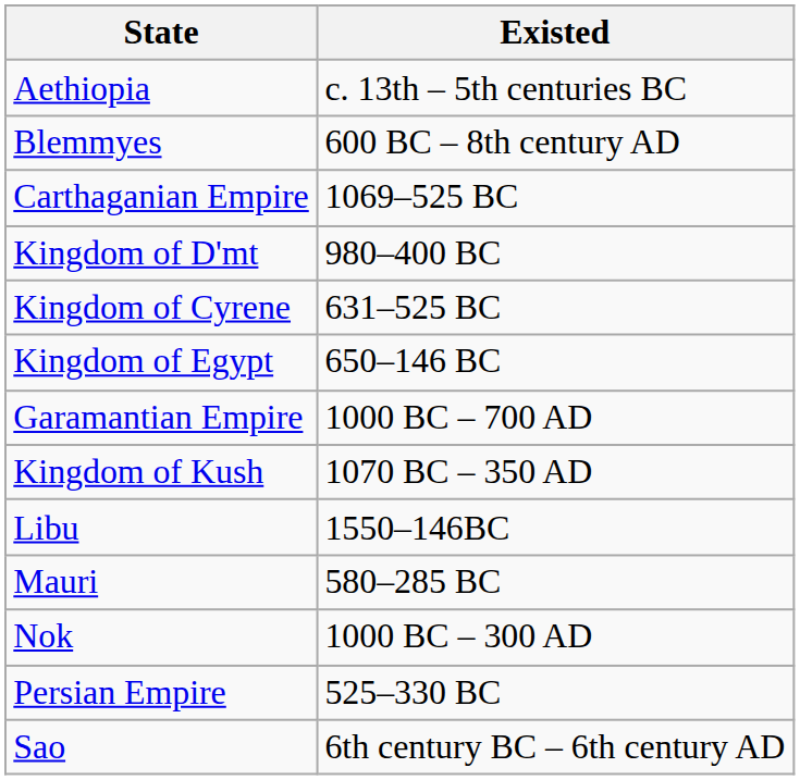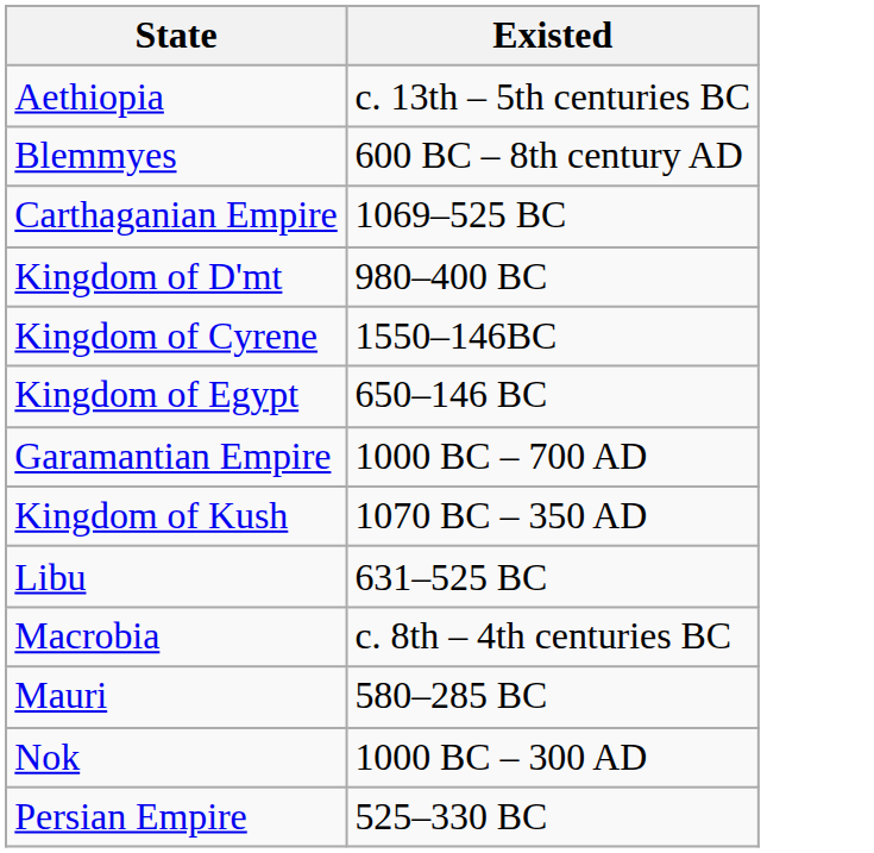Kingdom of Cyrene | Existed: 631–525 BC -> 1550–146BC
Libu | Existed: 1550–146BC -> 631–525 BC
+ row: Macrobia | c. 8th – 4th centuries BC
- row: Sao | 6th century BC – 6th century AD
